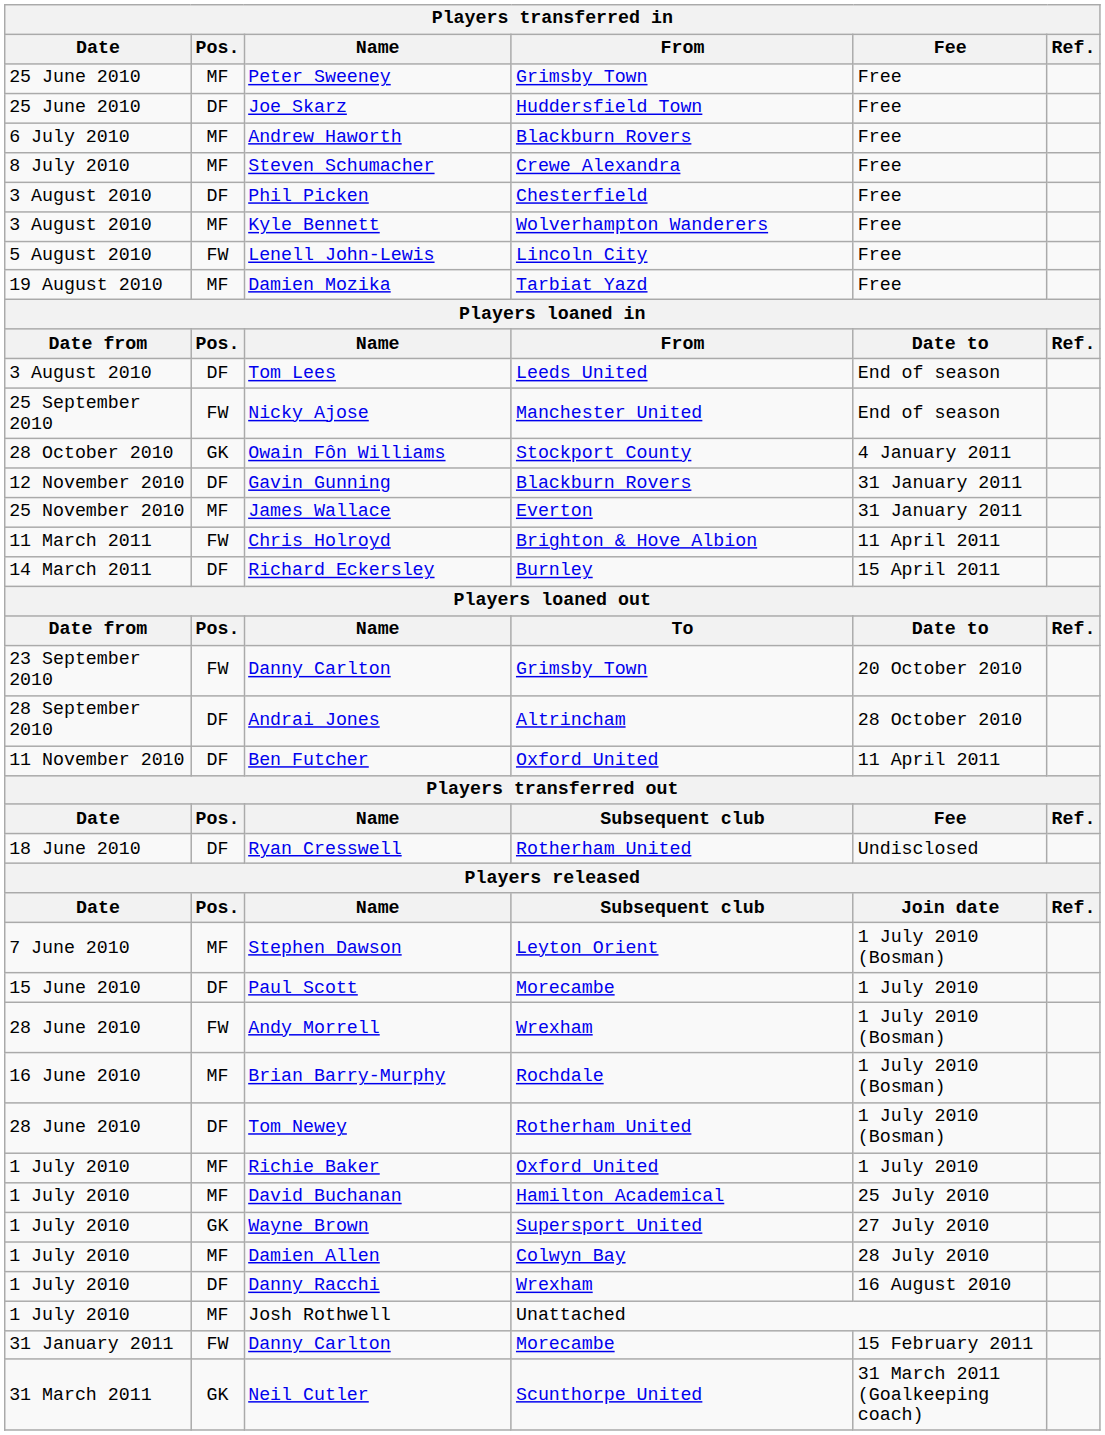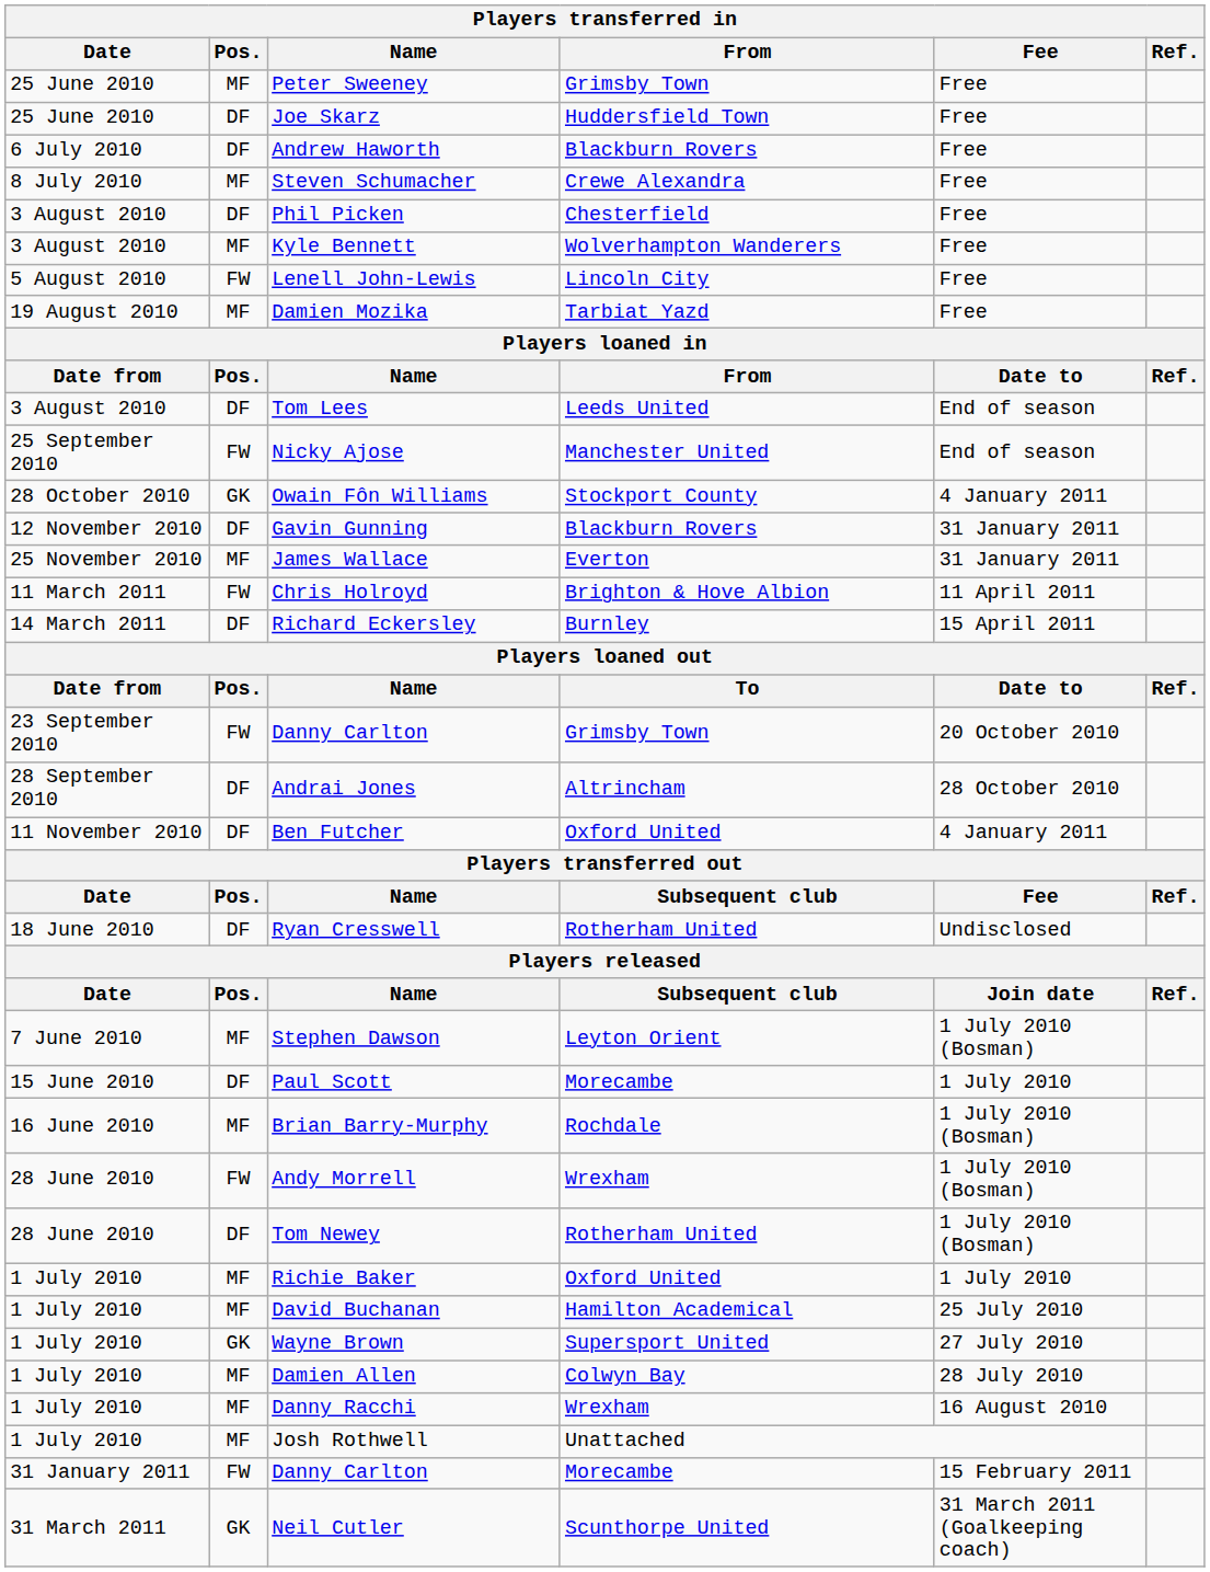Andrew Haworth | Pos.: MF -> DF
Ben Futcher | Fee: 11 April 2011 -> 4 January 2011
rows swapped: Brian Barry-Murphy <-> Andy Morrell
Danny Racchi | Pos.: DF -> MF
